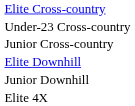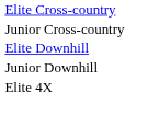- row: Under-23 Cross-country
